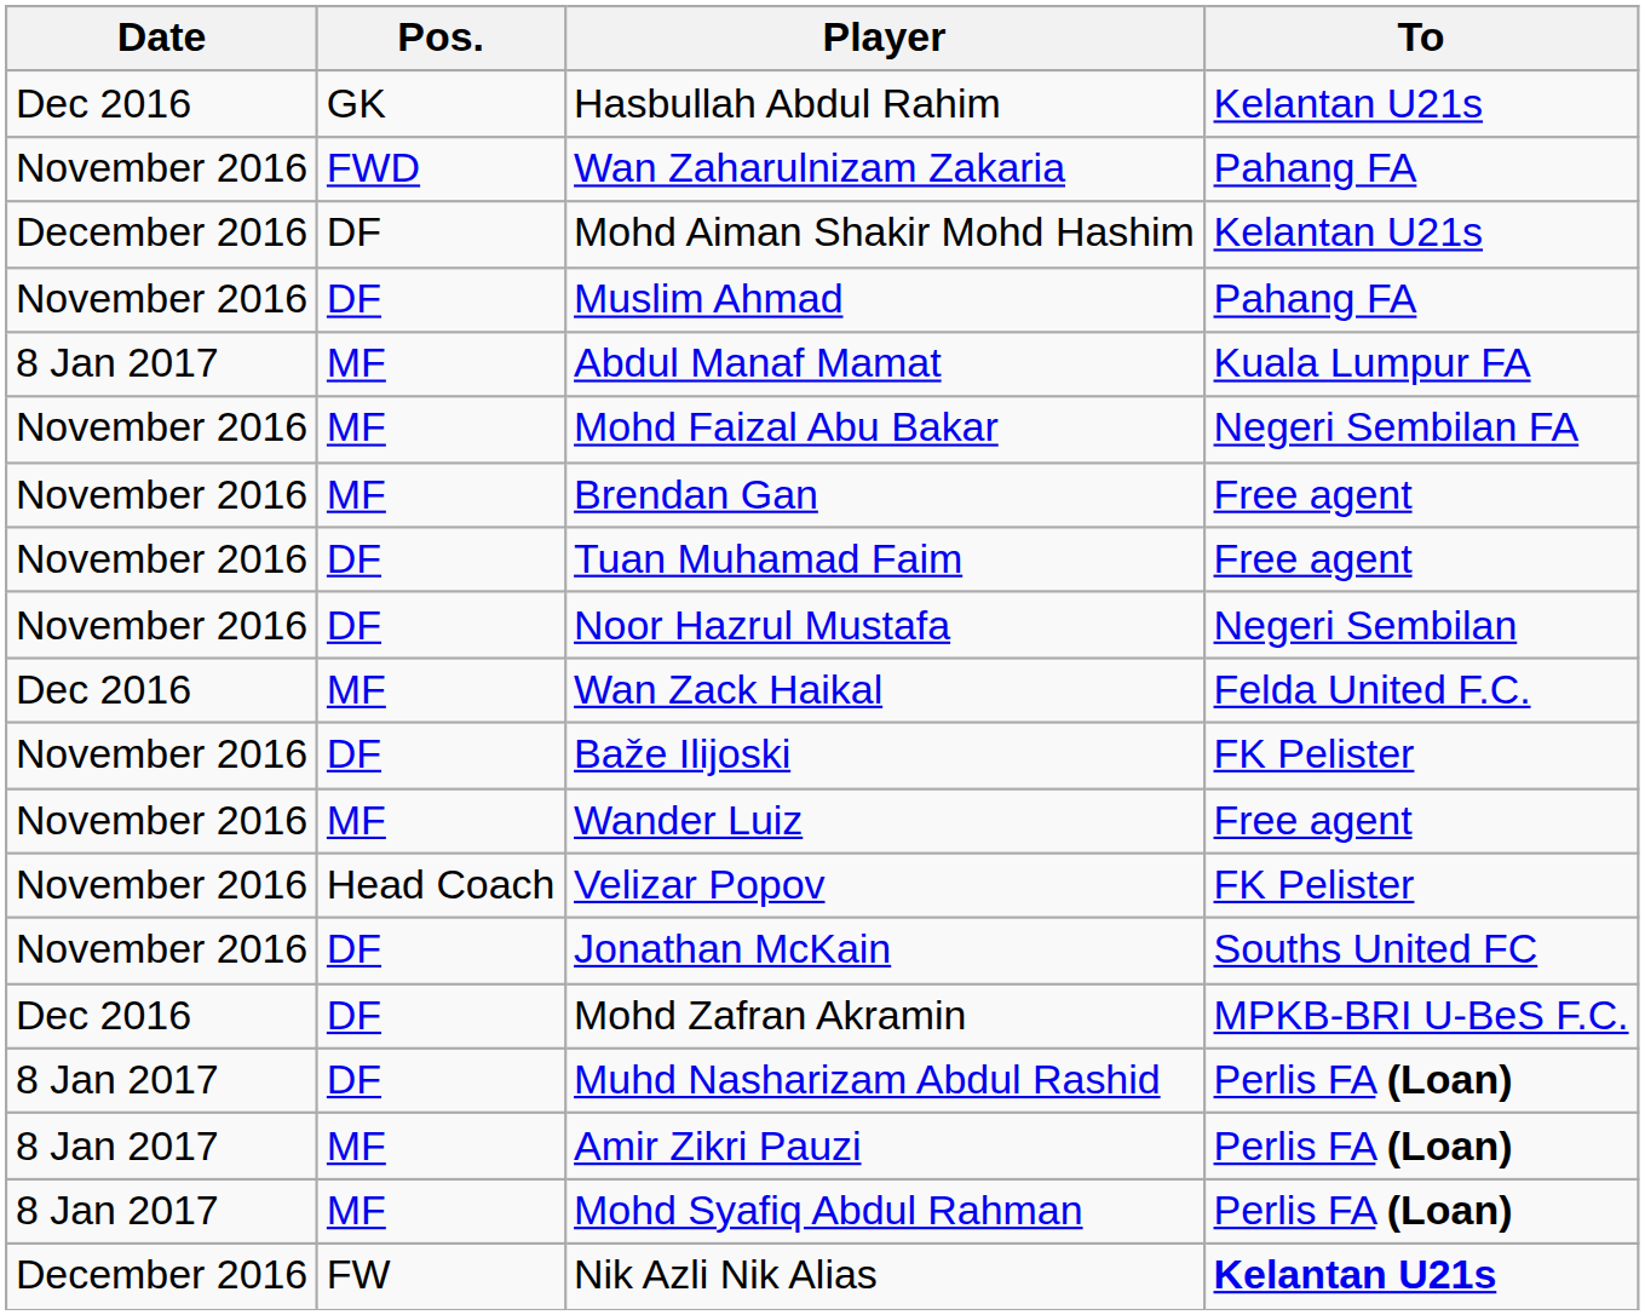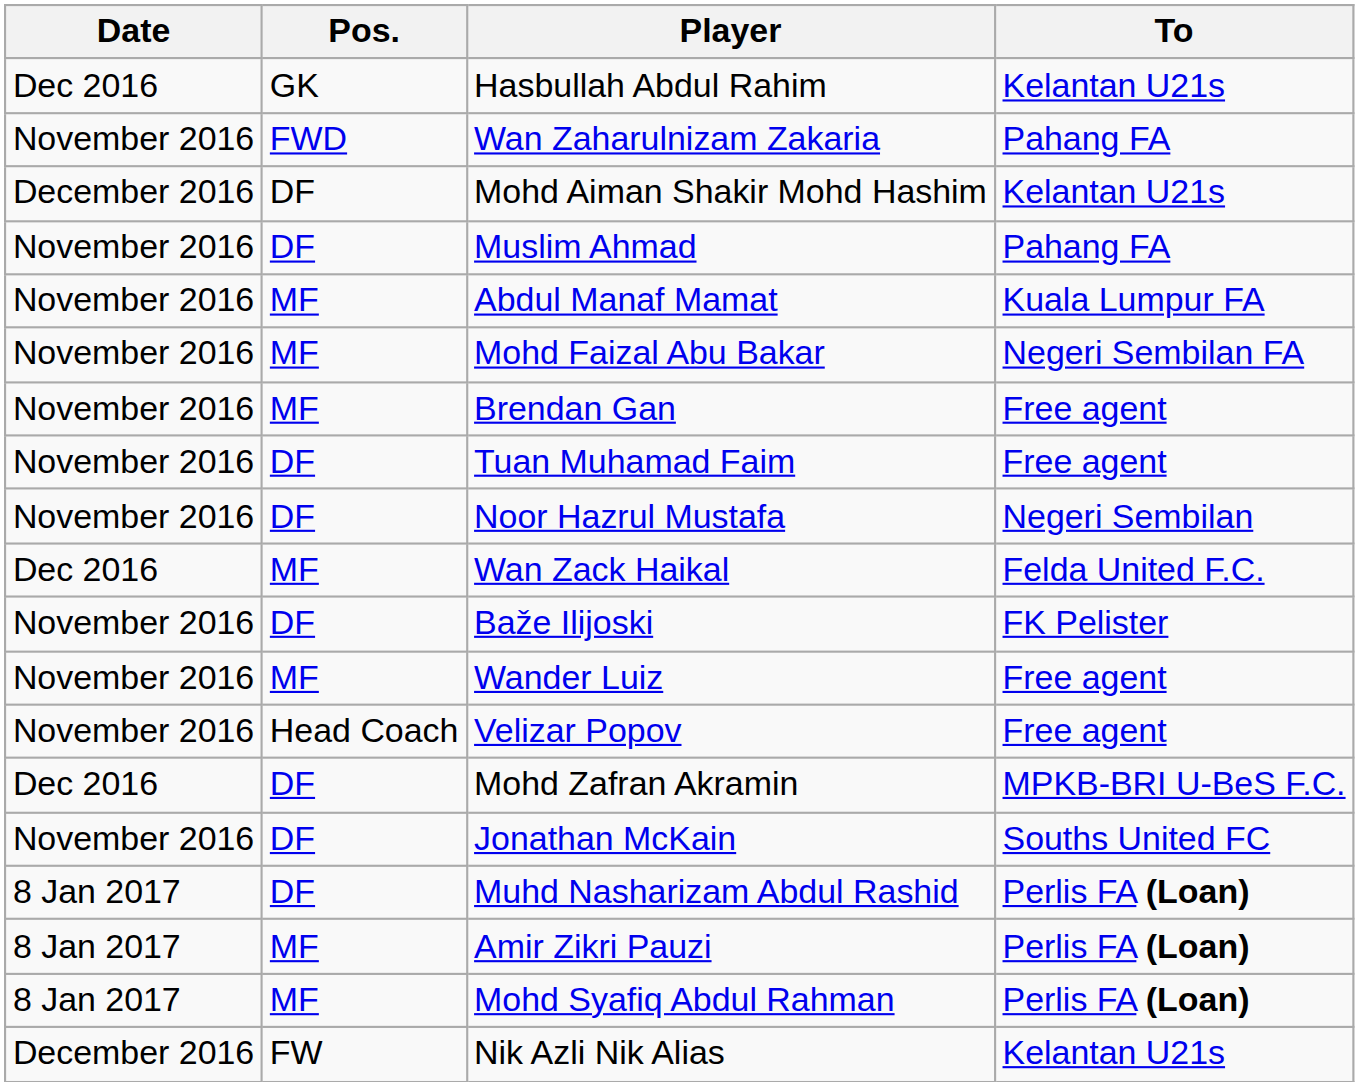Abdul Manaf Mamat | Date: 8 Jan 2017 -> November 2016
Velizar Popov | To: FK Pelister -> Free agent
rows swapped: Jonathan McKain <-> Mohd Zafran Akramin
Nik Azli Nik Alias | To: bold -> normal
